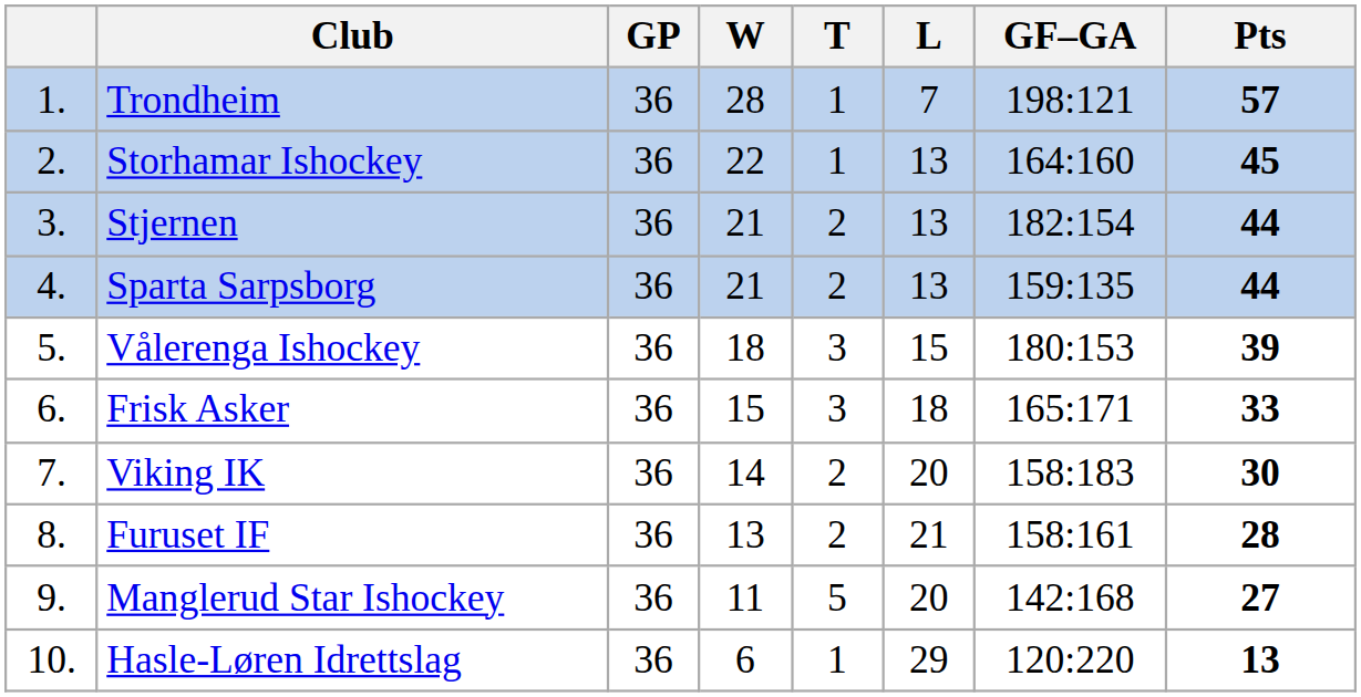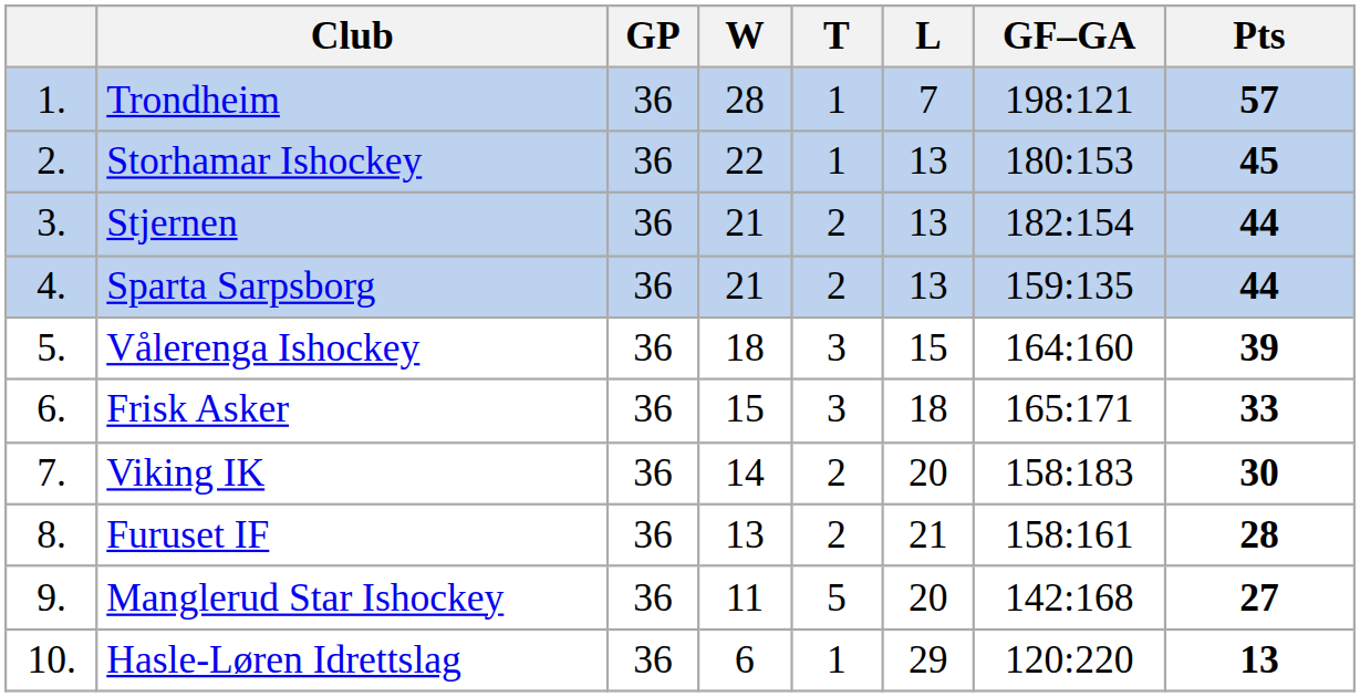Storhamar Ishockey | GF–GA: 164:160 -> 180:153
Vålerenga Ishockey | GF–GA: 180:153 -> 164:160
